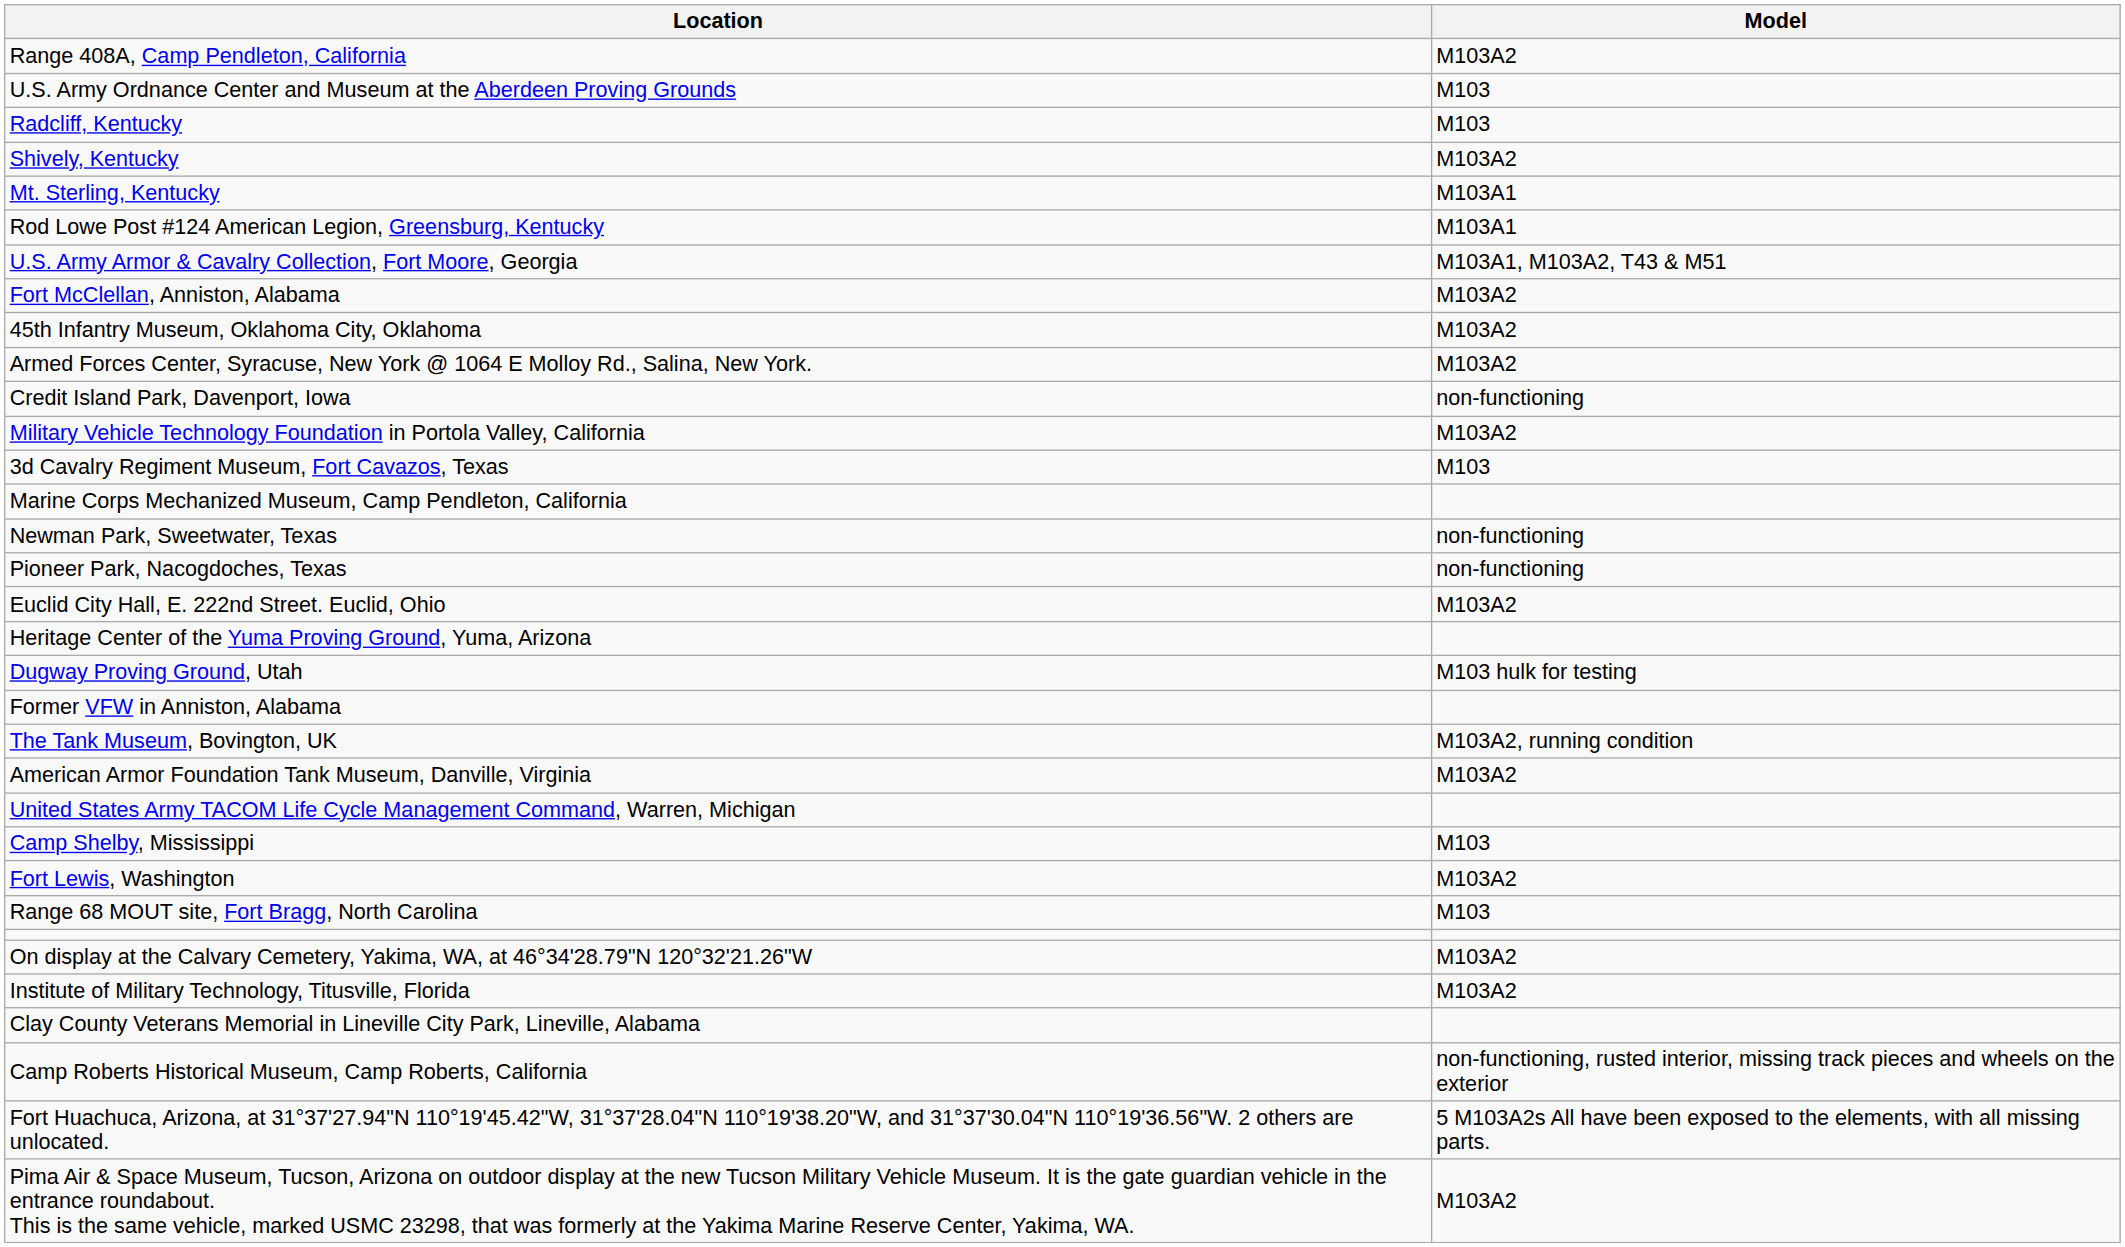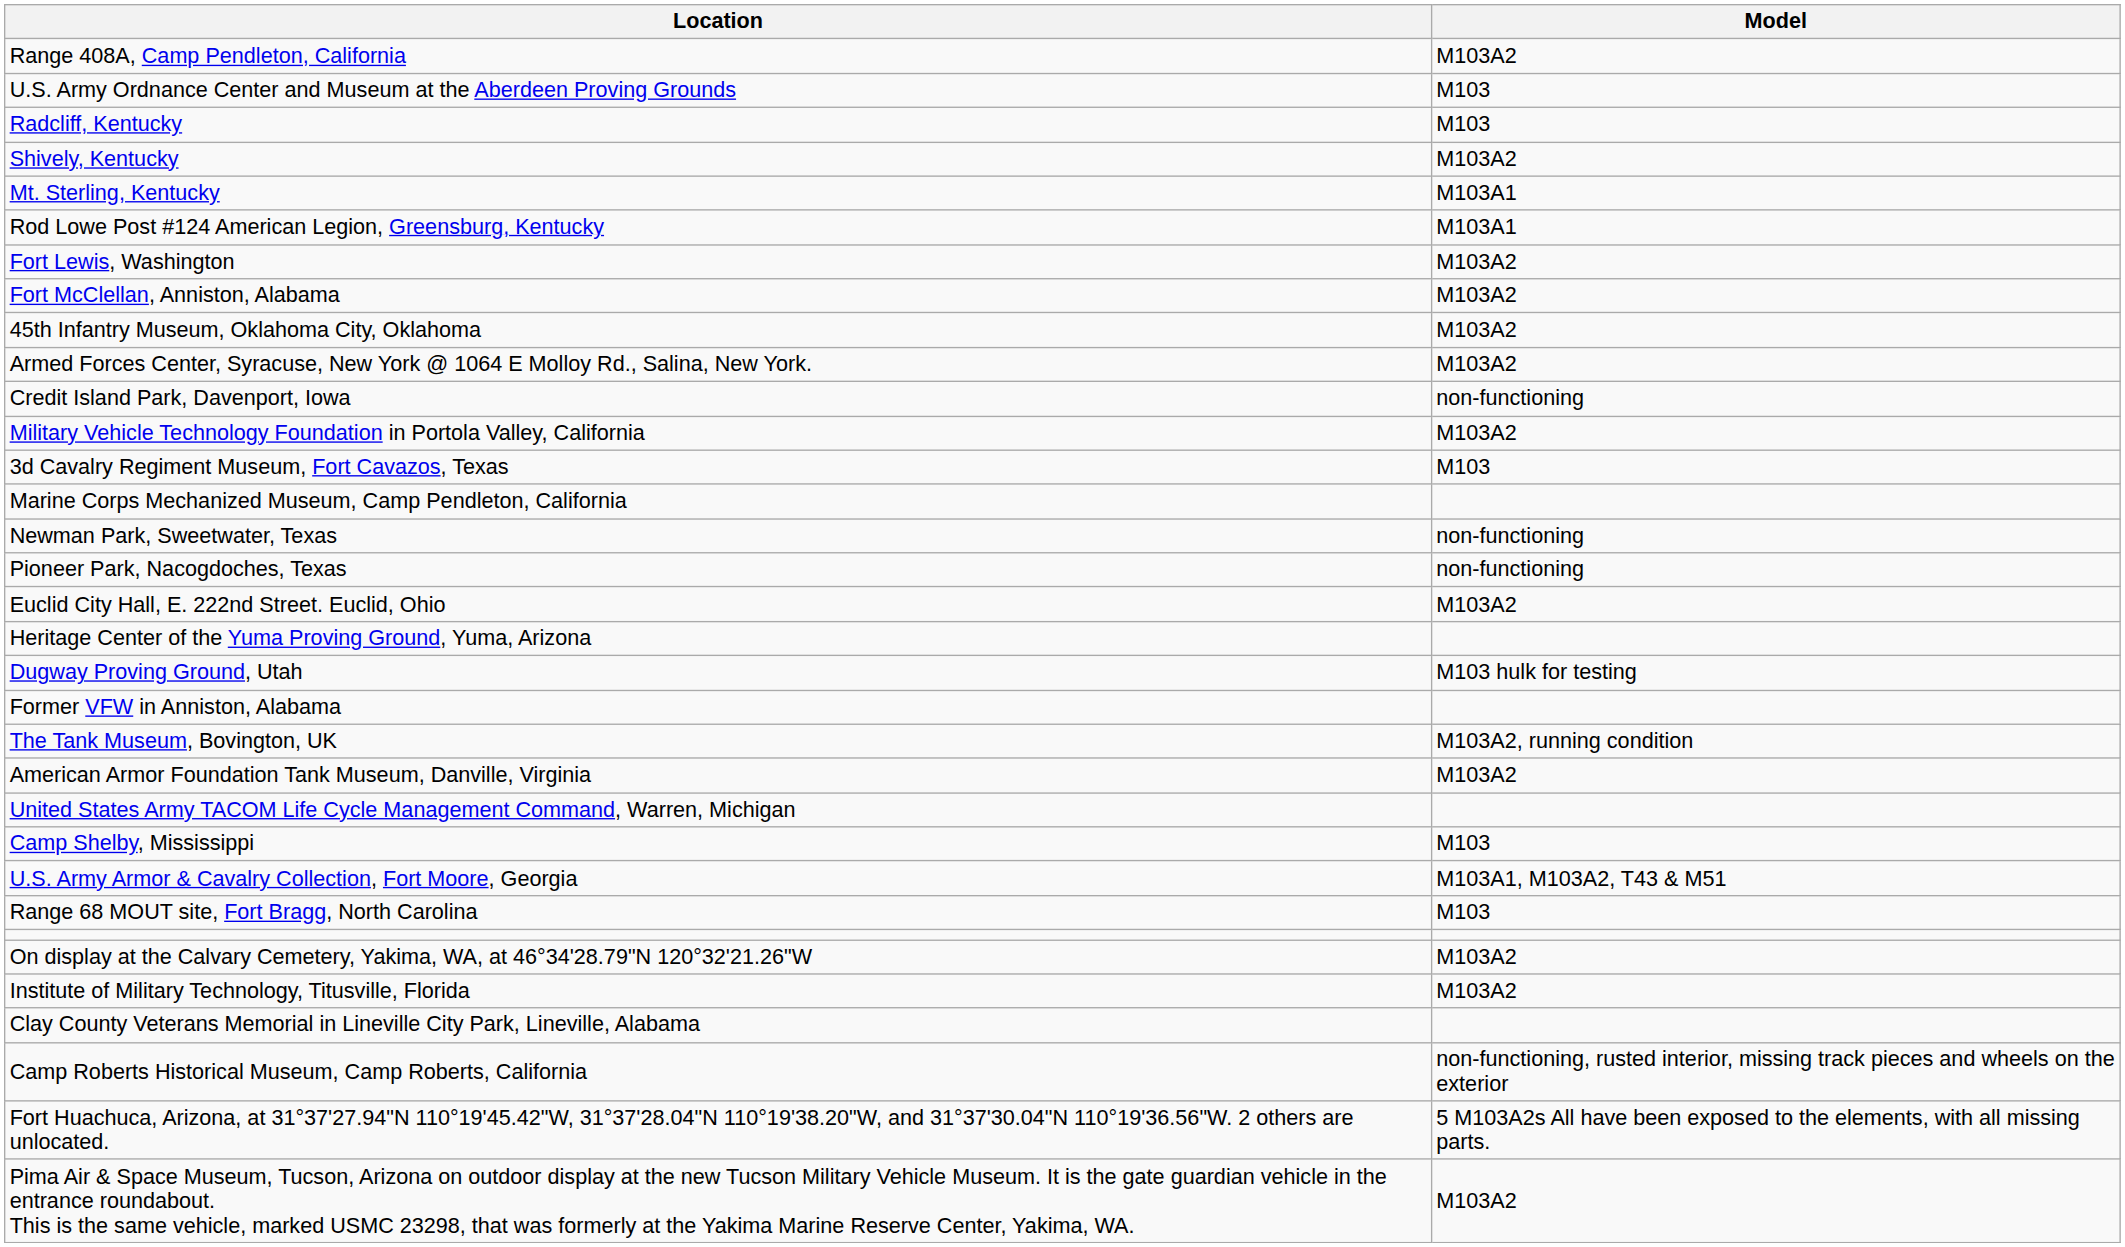rows swapped: Fort Lewis, Washington <-> U.S. Army Armor & Cavalry Collection, Fort Moore, Georgia
